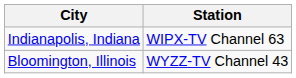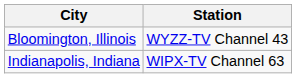rows swapped: Bloomington, Illinois <-> Indianapolis, Indiana
